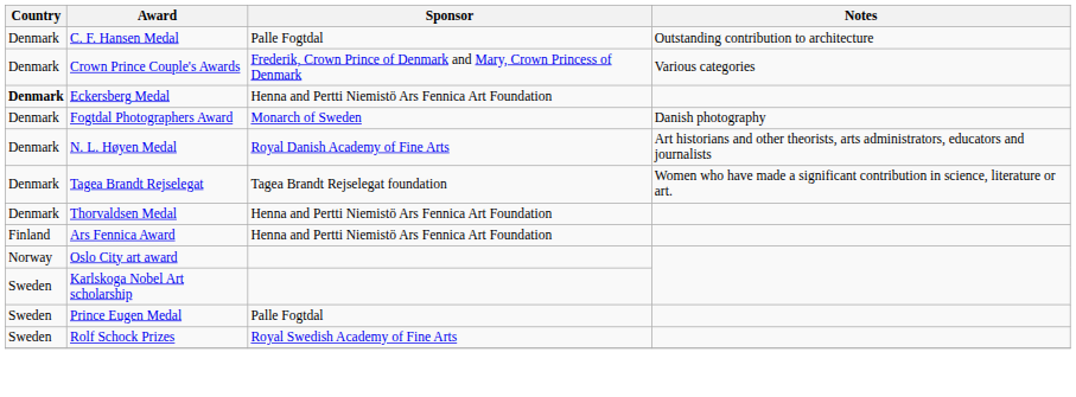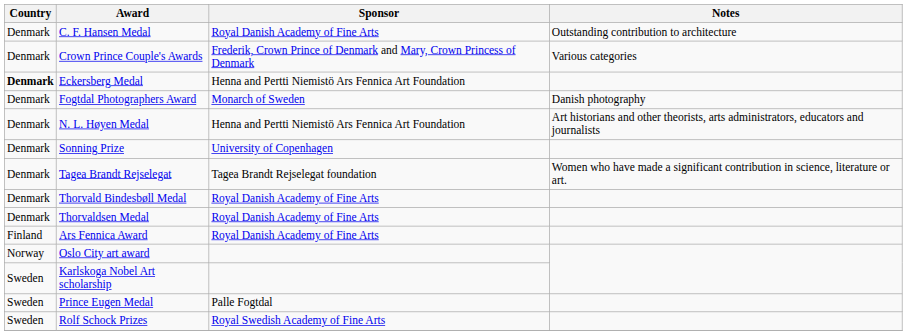C. F. Hansen Medal | Sponsor: Palle Fogtdal -> Royal Danish Academy of Fine Arts
N. L. Høyen Medal | Sponsor: Royal Danish Academy of Fine Arts -> Henna and Pertti Niemistö Ars Fennica Art Foundation
+ row: Denmark | Sonning Prize | University of Copenhagen
+ row: Denmark | Thorvald Bindesbøll Medal | Royal Danish Academy of Fine Arts
Thorvaldsen Medal | Sponsor: Henna and Pertti Niemistö Ars Fennica Art Foundation -> Royal Danish Academy of Fine Arts
Ars Fennica Award | Sponsor: Henna and Pertti Niemistö Ars Fennica Art Foundation -> Royal Danish Academy of Fine Arts
